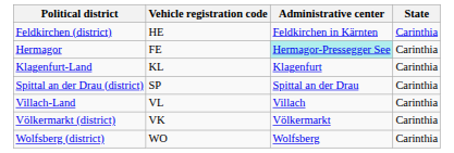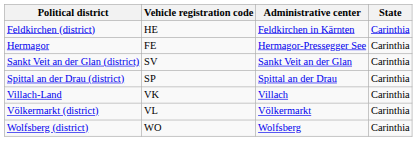Hermagor | Administrative center: paleturquoise background -> no background
- row: Klagenfurt-Land | KL | Klagenfurt | Carinthia
+ row: Sankt Veit an der Glan (district) | SV | Sankt Veit an der Glan | Carinthia
Villach-Land | Vehicle registration code: VL -> VK
Völkermarkt (district) | Vehicle registration code: VK -> VL
